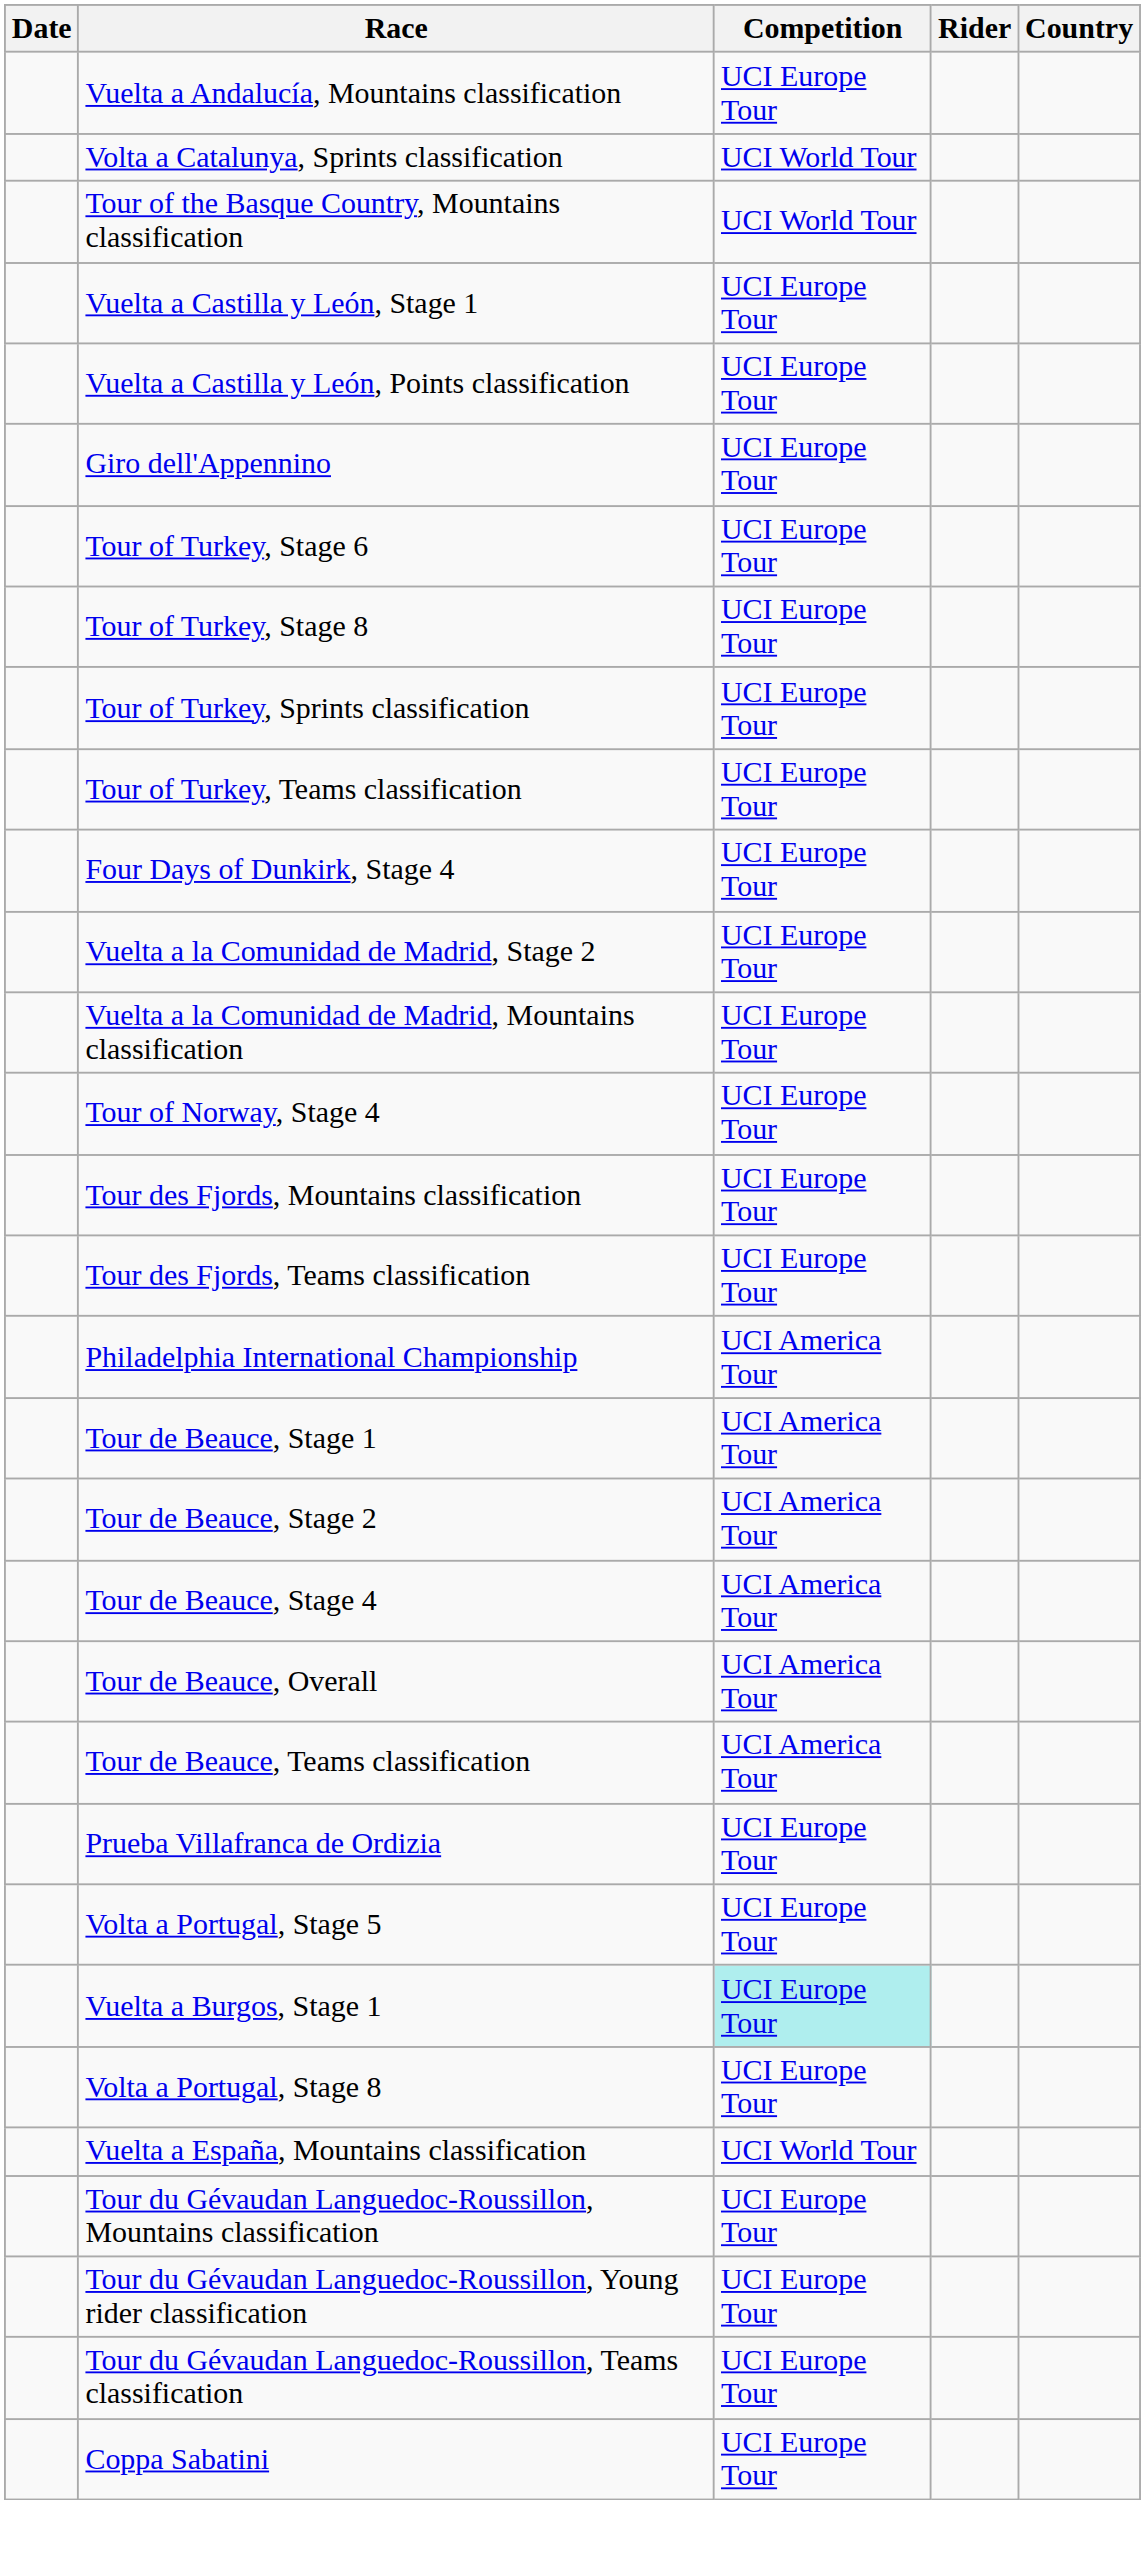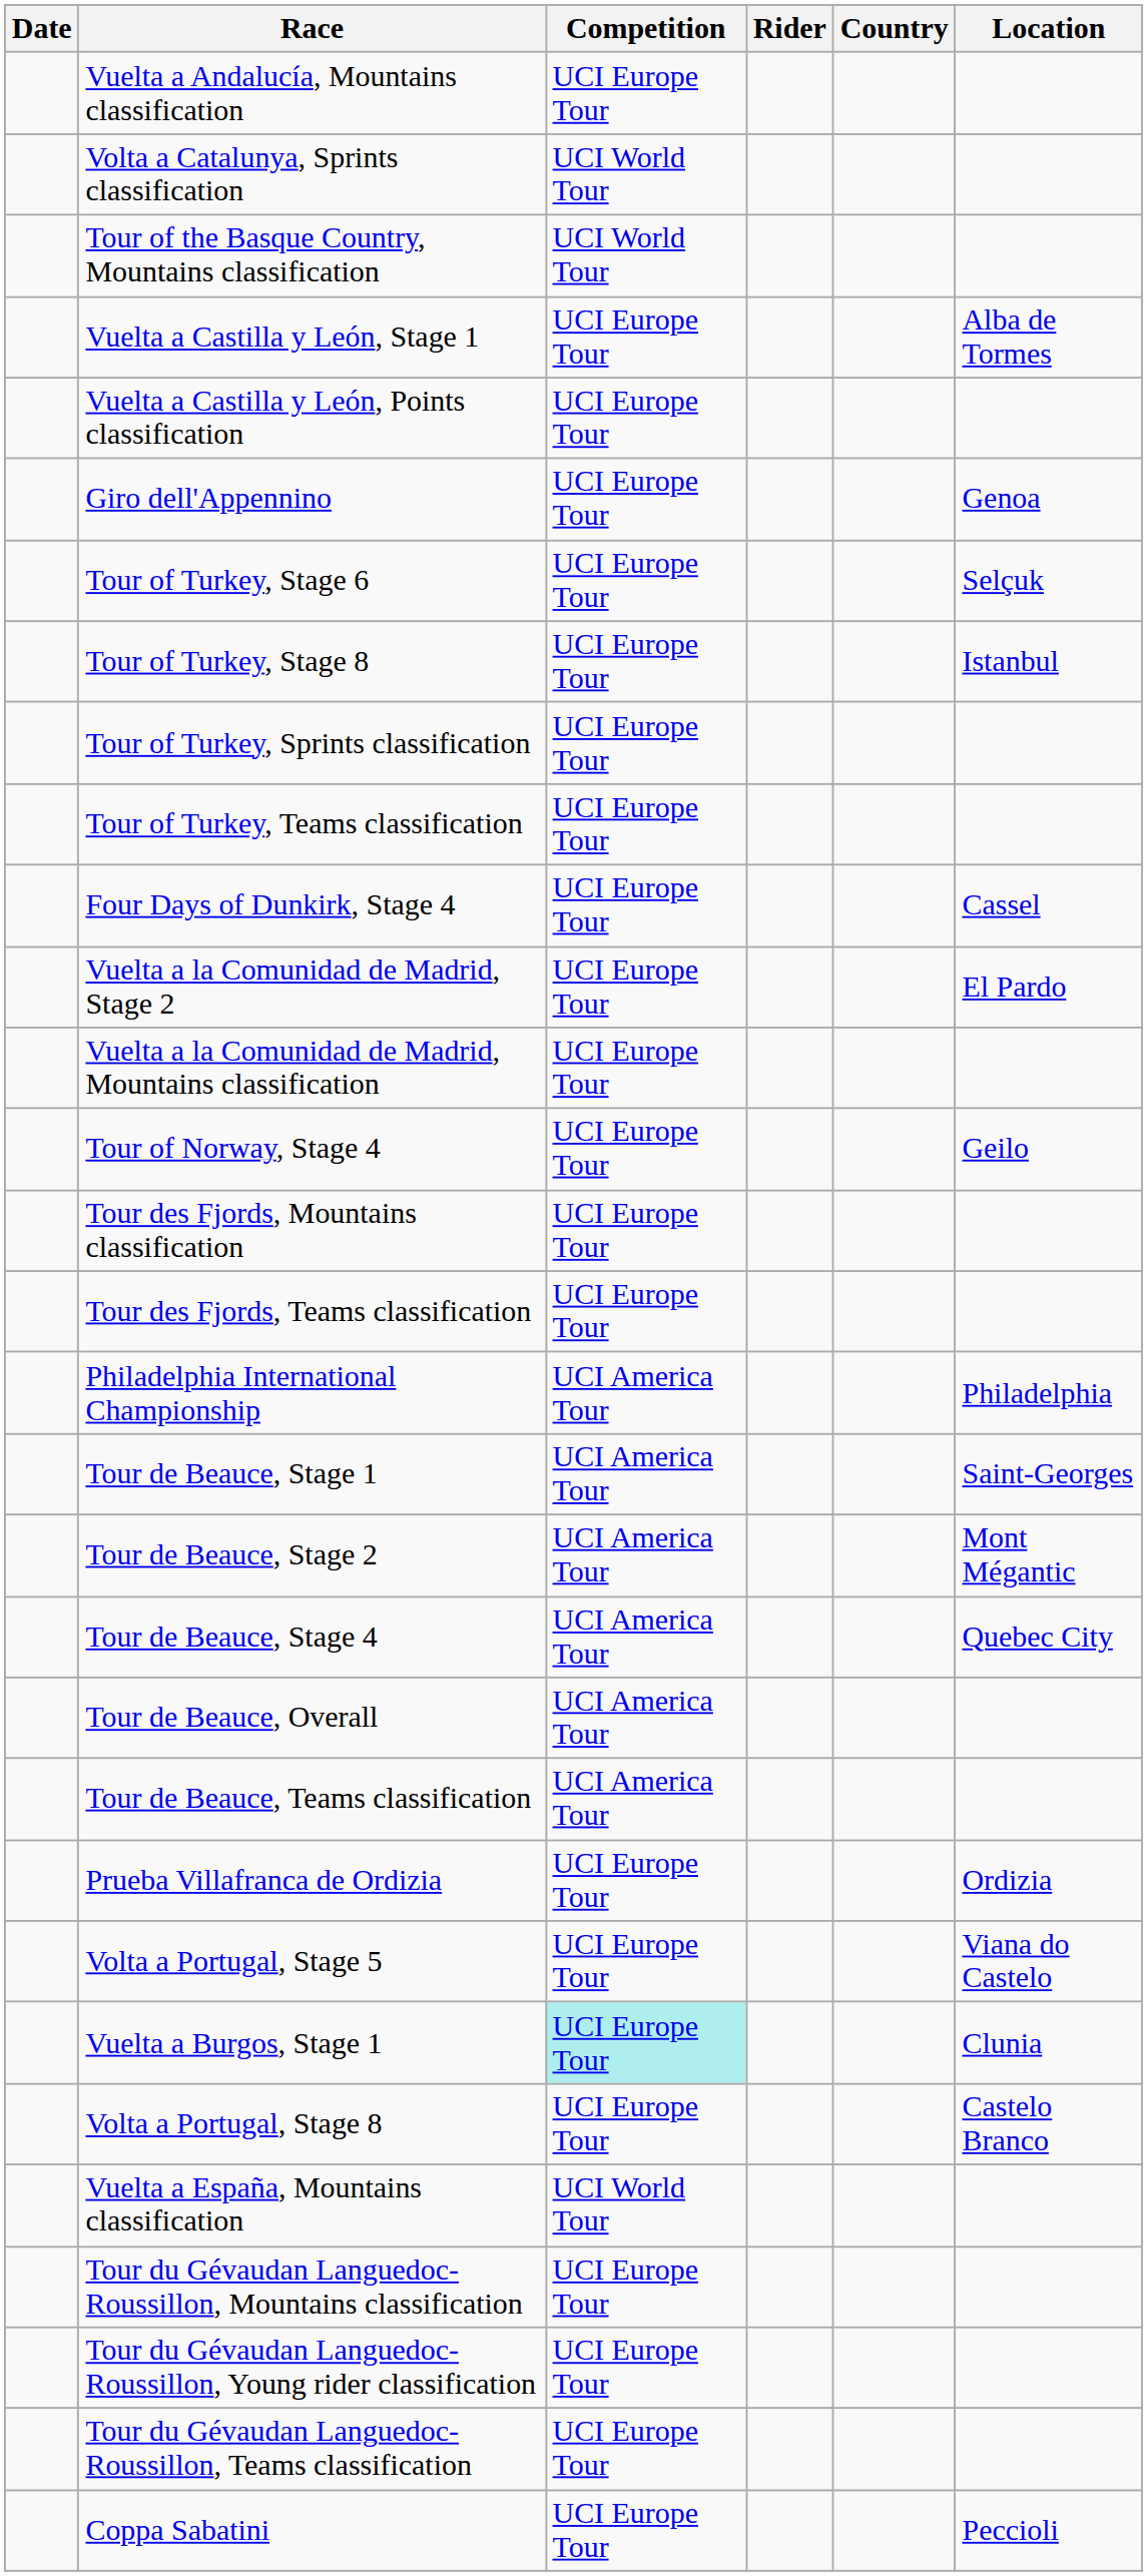+ column: Location | Alba de Tormes | Genoa | Selçuk | Istanbul | Cassel | El Pardo | Geilo | Philadelphia | Saint-Georges | Mont Mégantic | Quebec City | Ordizia | Viana do Castelo | Clunia | Castelo Branco | Peccioli
